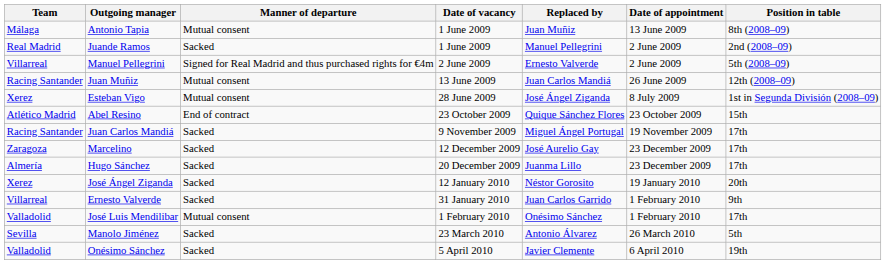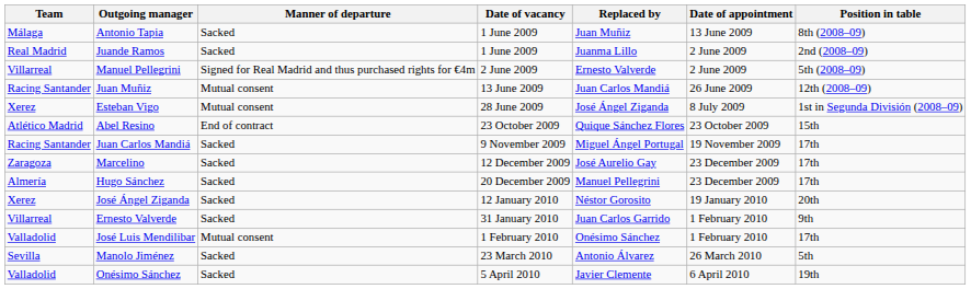Antonio Tapia | Manner of departure: Mutual consent -> Sacked
Juande Ramos | Replaced by: Manuel Pellegrini -> Juanma Lillo
Hugo Sánchez | Replaced by: Juanma Lillo -> Manuel Pellegrini
